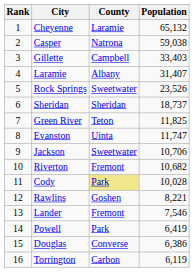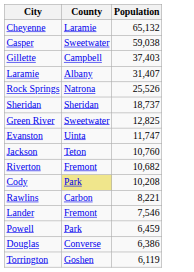- column: Rank | 1 | 2 | 3 | 4 | 5 | 6 | 7 | 8 | 9 | 10 | 11 | 12 | 13 | 14 | 15 | 16
Casper | County: Natrona -> Sweetwater
Gillette | Population: 33,403 -> 37,403
Rock Springs | County: Sweetwater -> Natrona
Rock Springs | Population: 23,526 -> 25,526
Green River | County: Teton -> Sweetwater
Green River | Population: 11,825 -> 12,825
Jackson | County: Sweetwater -> Teton
Jackson | Population: 10,706 -> 10,760
Cody | Population: 10,028 -> 10,208
Rawlins | County: Goshen -> Carbon
Powell | Population: 6,419 -> 6,459
Torrington | County: Carbon -> Goshen
